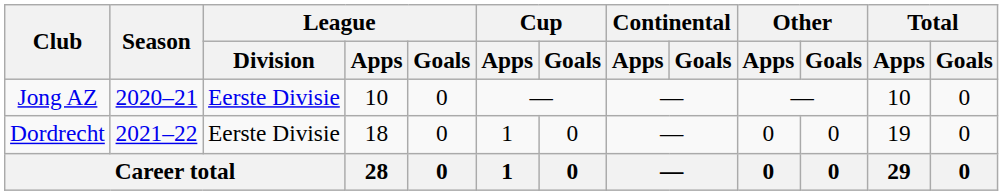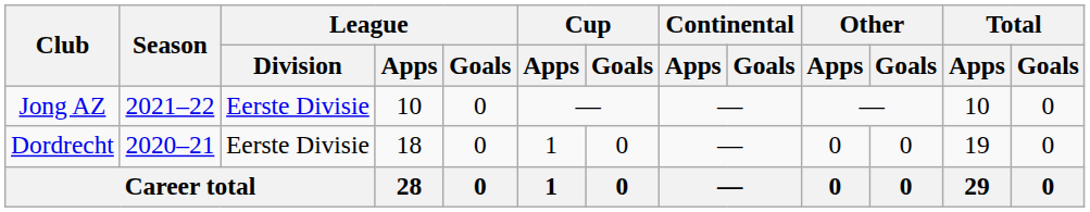Jong AZ | Season: 2020–21 -> 2021–22
Dordrecht | Season: 2021–22 -> 2020–21
